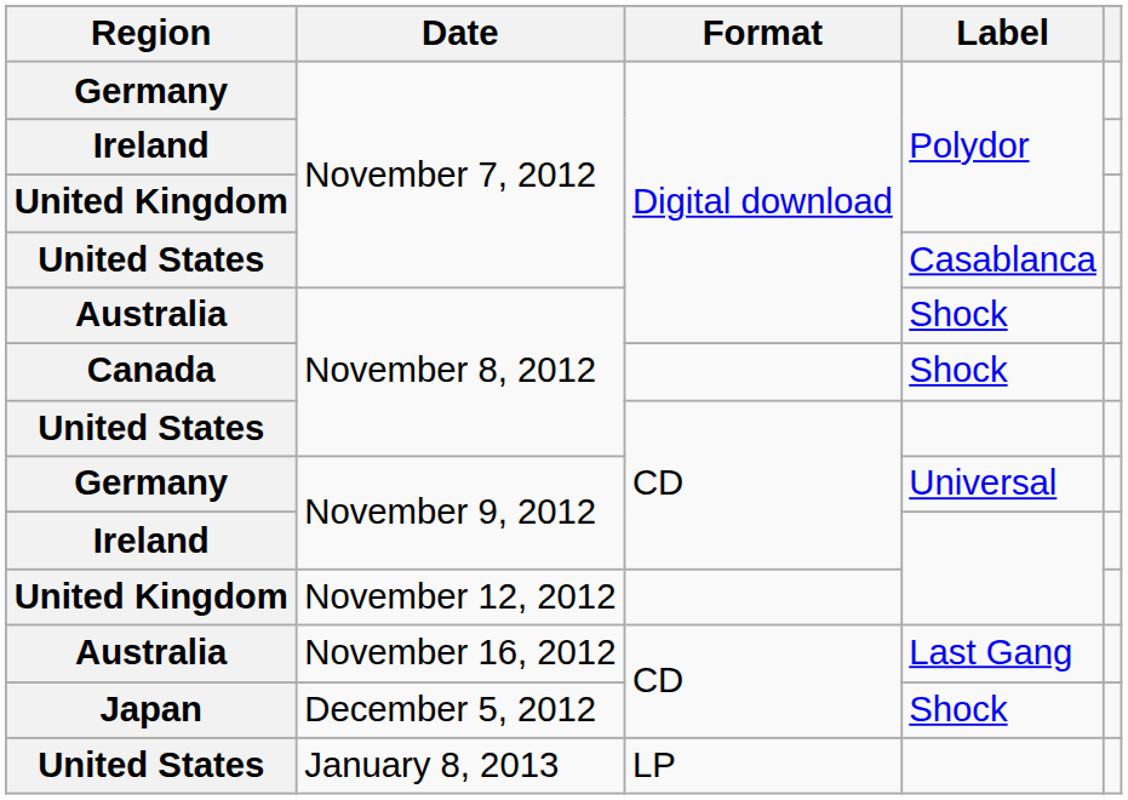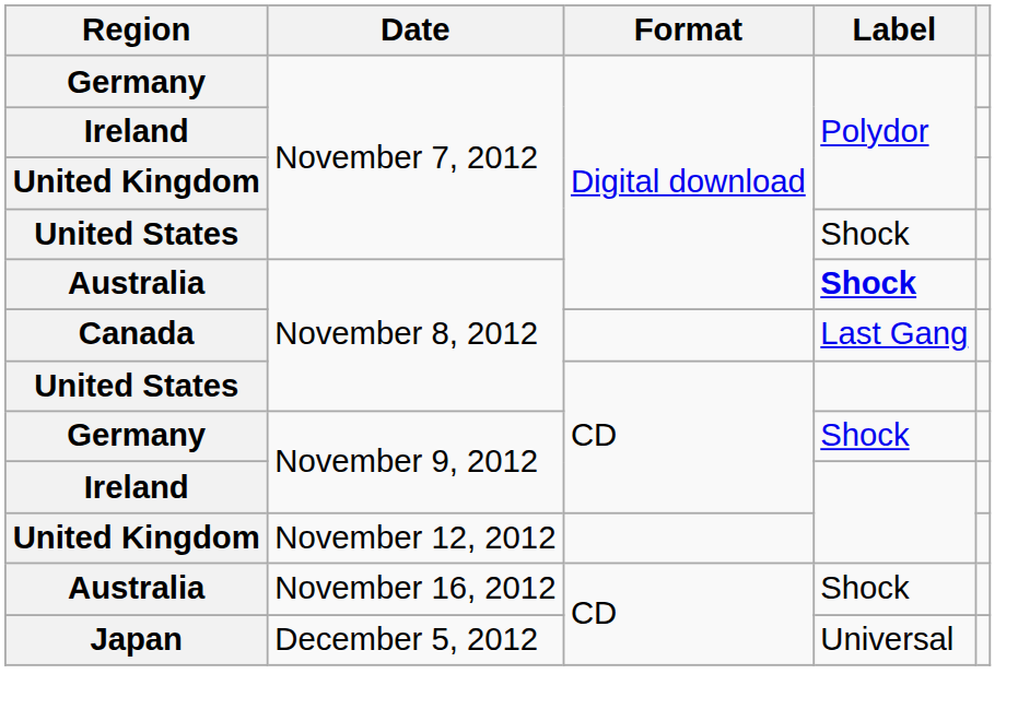United States / November 7, 2012 | Label: Casablanca -> Shock
Australia / November 8, 2012 | Label: normal -> bold
Canada | Label: Shock -> Last Gang
Germany / November 9, 2012 | Label: Universal -> Shock
Australia / November 16, 2012 | Label: Last Gang -> Shock
Japan | Label: Shock -> Universal
- row: United States | January 8, 2013 | LP
